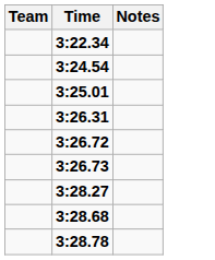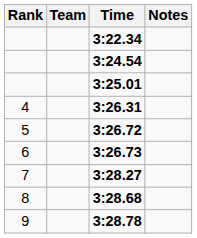+ column: Rank | 4 | 5 | 6 | 7 | 8 | 9
